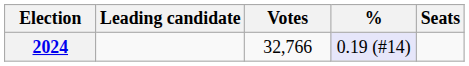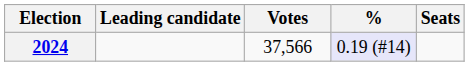2024 | Votes: 32,766 -> 37,566
